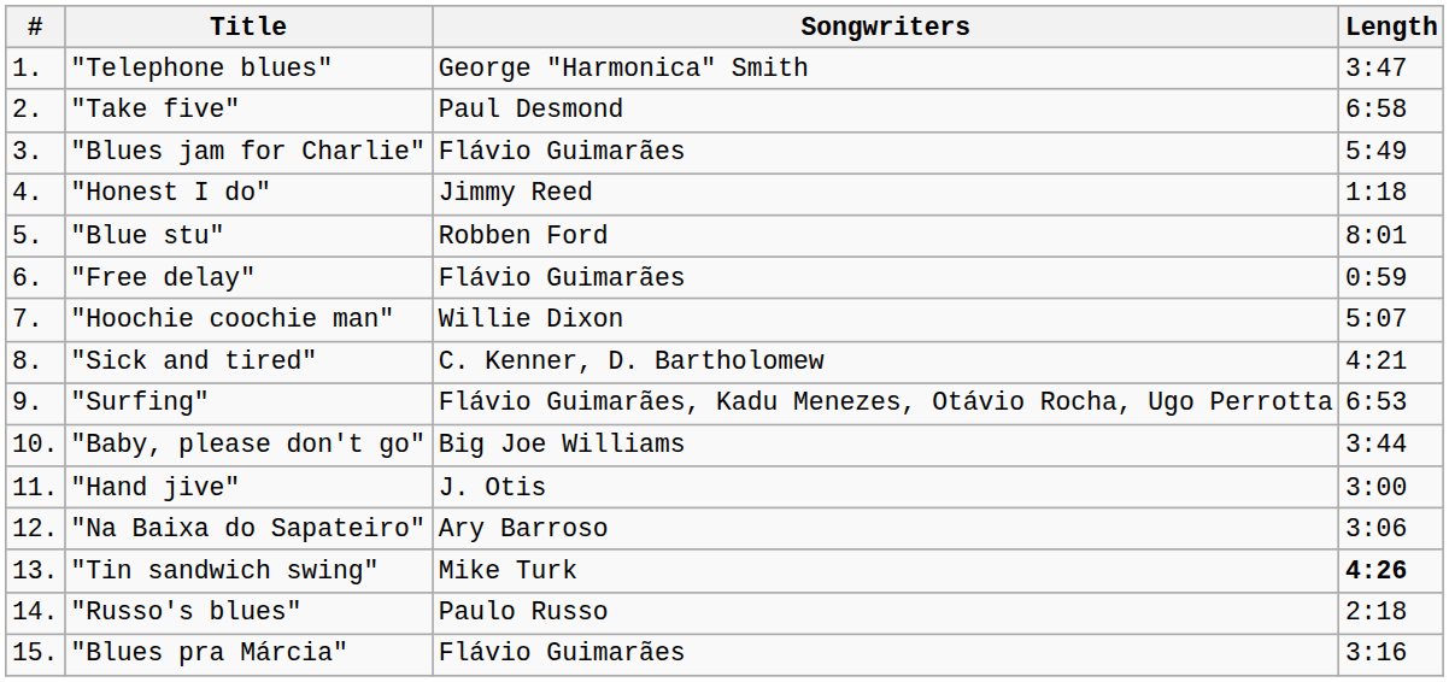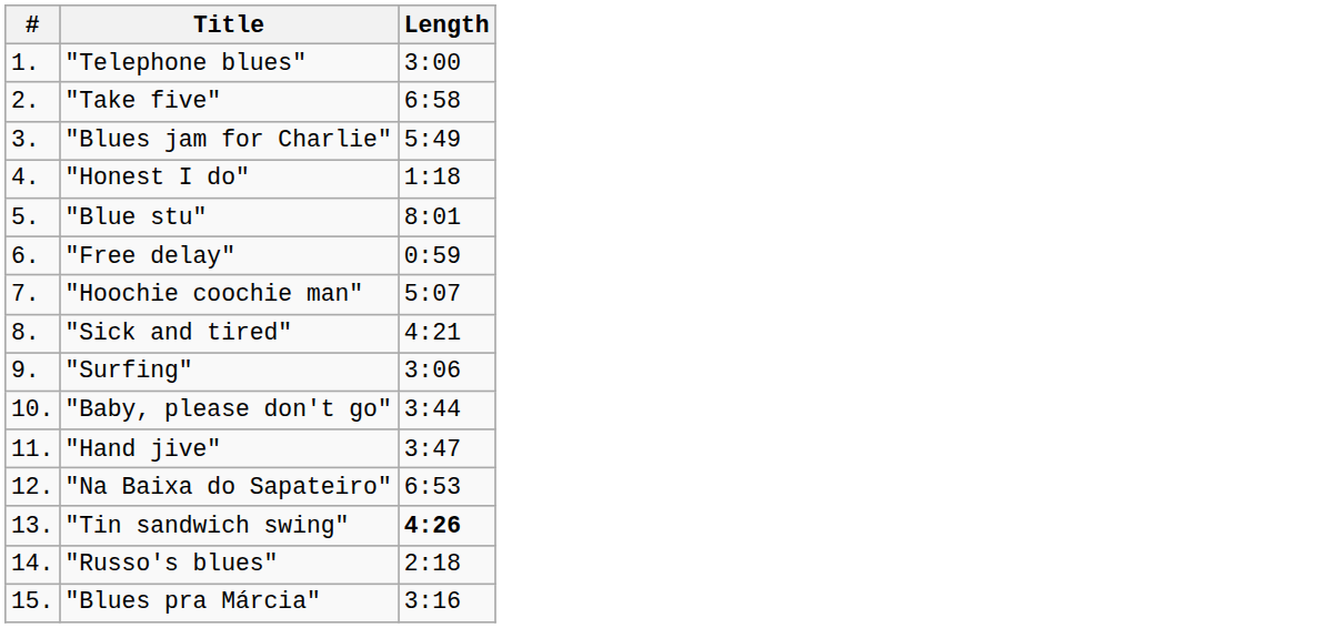- column: Songwriters | George "Harmonica" Smith | Paul Desmond | Flávio Guimarães | Jimmy Reed | Robben Ford | Flávio Guimarães | Willie Dixon | C. Kenner, D. Bartholomew | Flávio Guimarães, Kadu Menezes, Otávio Rocha, Ugo Perrotta | Big Joe Williams | J. Otis | Ary Barroso | Mike Turk | Paulo Russo | Flávio Guimarães
"Telephone blues" | Length: 3:47 -> 3:00
"Surfing" | Length: 6:53 -> 3:06
"Hand jive" | Length: 3:00 -> 3:47
"Na Baixa do Sapateiro" | Length: 3:06 -> 6:53
